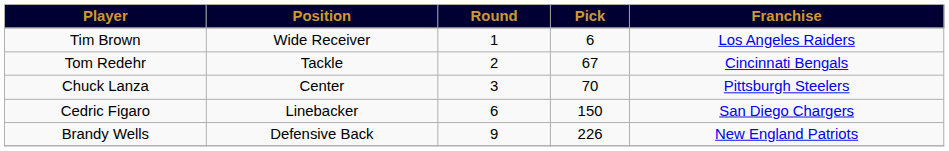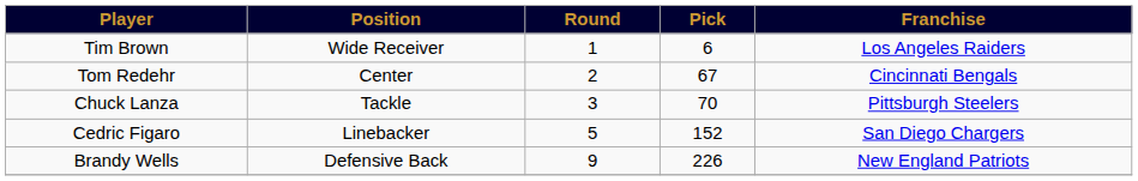Tom Redehr | Position: Tackle -> Center
Chuck Lanza | Position: Center -> Tackle
Cedric Figaro | Round: 6 -> 5
Cedric Figaro | Pick: 150 -> 152
